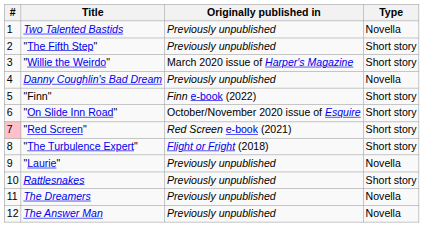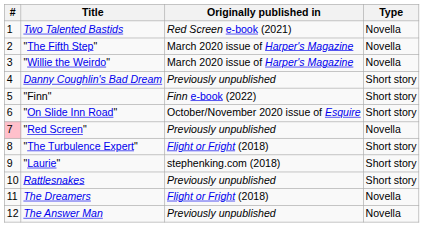Two Talented Bastids | Originally published in: Previously unpublished -> Red Screen e-book (2021)
"The Fifth Step" | Originally published in: Previously unpublished -> March 2020 issue of Harper's Magazine
"The Fifth Step" | Type: Short story -> Novella
"Willie the Weirdo" | Type: Short story -> Novella
Danny Coughlin's Bad Dream | Type: Novella -> Short story
"Red Screen" | Originally published in: Red Screen e-book (2021) -> Previously unpublished
"Red Screen" | Type: Short story -> Novella
"Laurie" | Originally published in: Previously unpublished -> stephenking.com (2018)
"Laurie" | Type: Novella -> Short story
The Dreamers | Originally published in: Previously unpublished -> Flight or Fright (2018)
